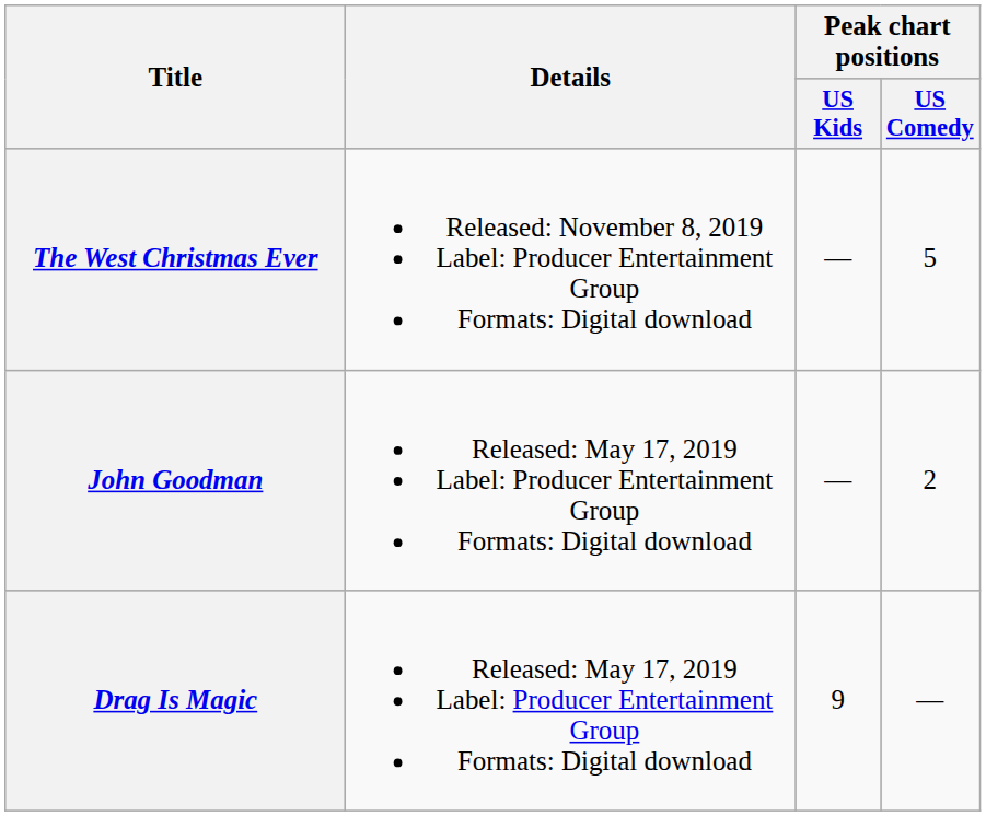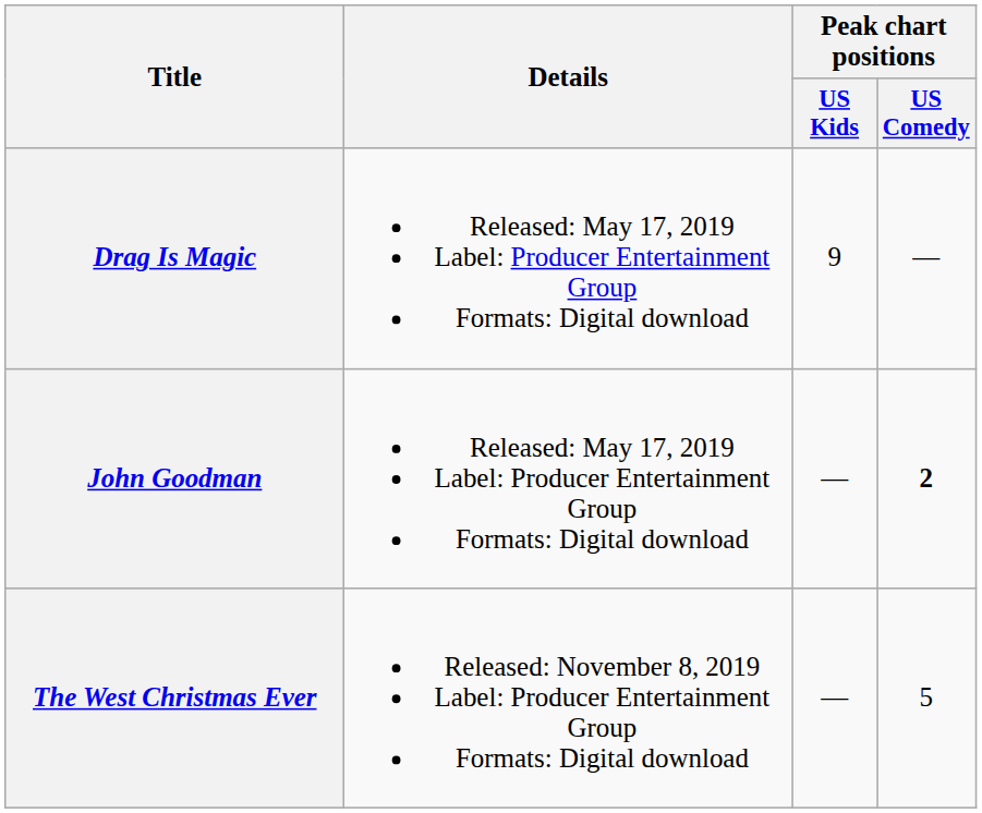rows swapped: Drag Is Magic <-> The West Christmas Ever
John Goodman | Peak chart positions / US Comedy: normal -> bold
